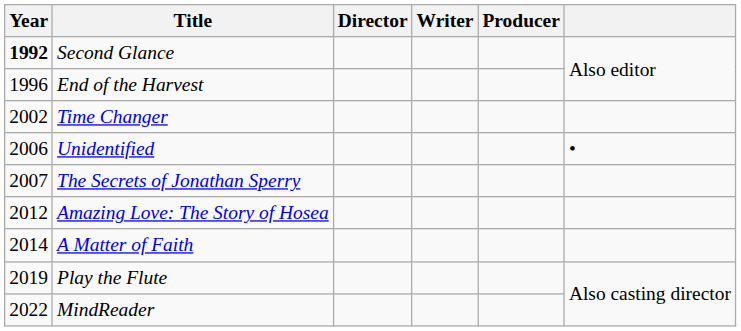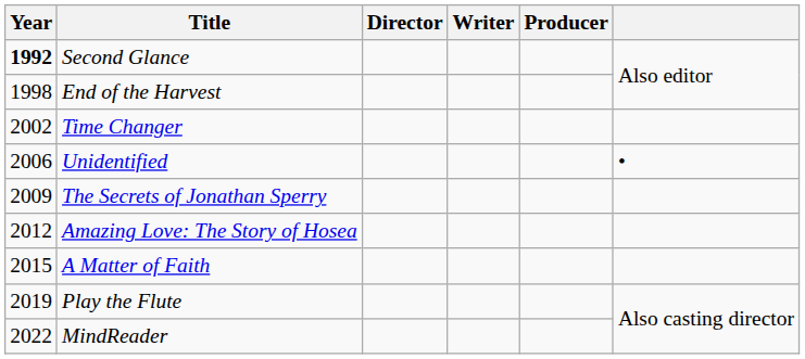End of the Harvest | Year: 1996 -> 1998
The Secrets of Jonathan Sperry | Year: 2007 -> 2009
A Matter of Faith | Year: 2014 -> 2015
